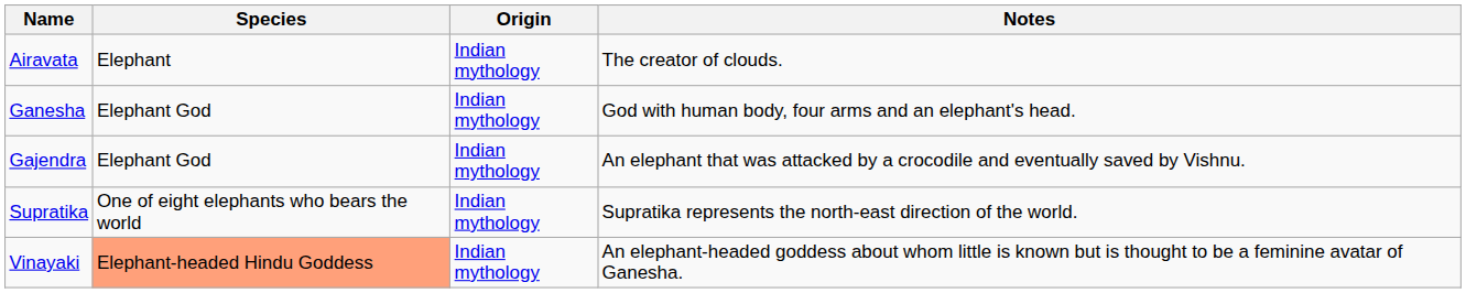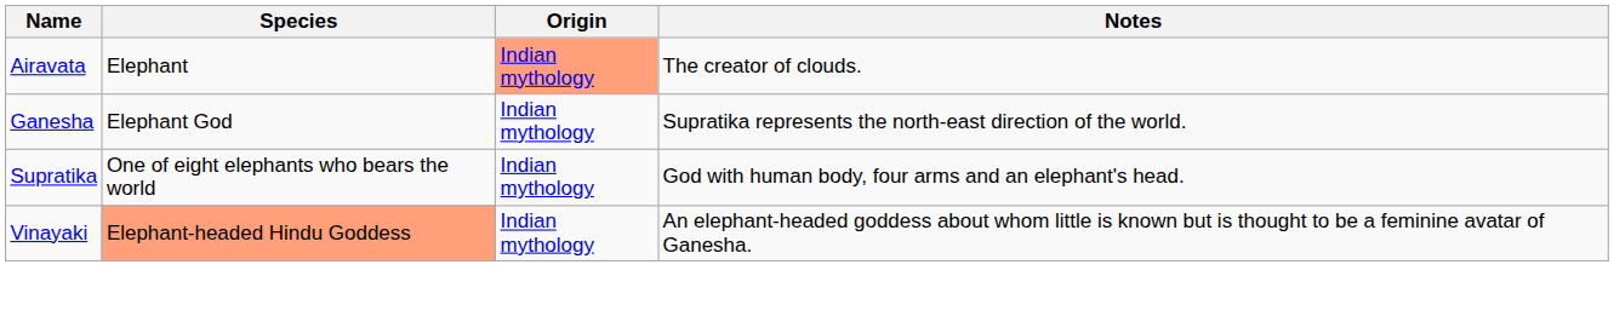Airavata | Origin: no background -> lightsalmon background
Ganesha | Notes: God with human body, four arms and an elephant's head. -> Supratika represents the north-east direction of the world.
- row: Gajendra | Elephant God | Indian mythology | An elephant that was attacked by a crocodile and eventually saved by Vishnu.
Supratika | Notes: Supratika represents the north-east direction of the world. -> God with human body, four arms and an elephant's head.
